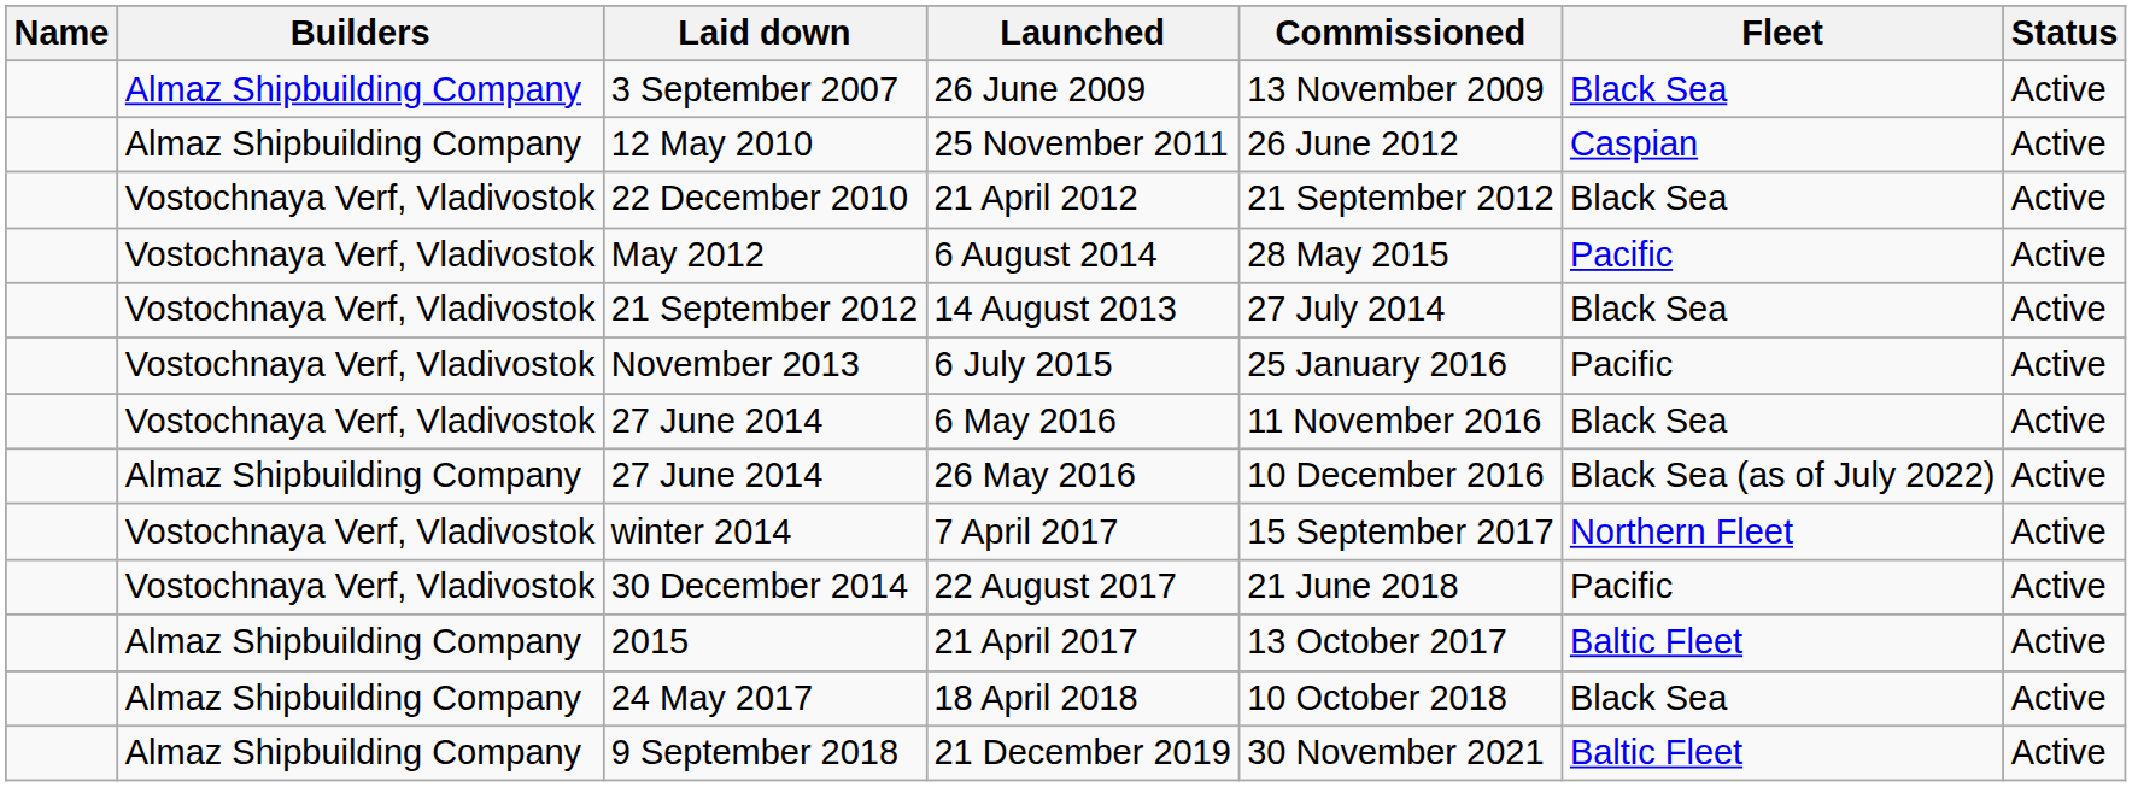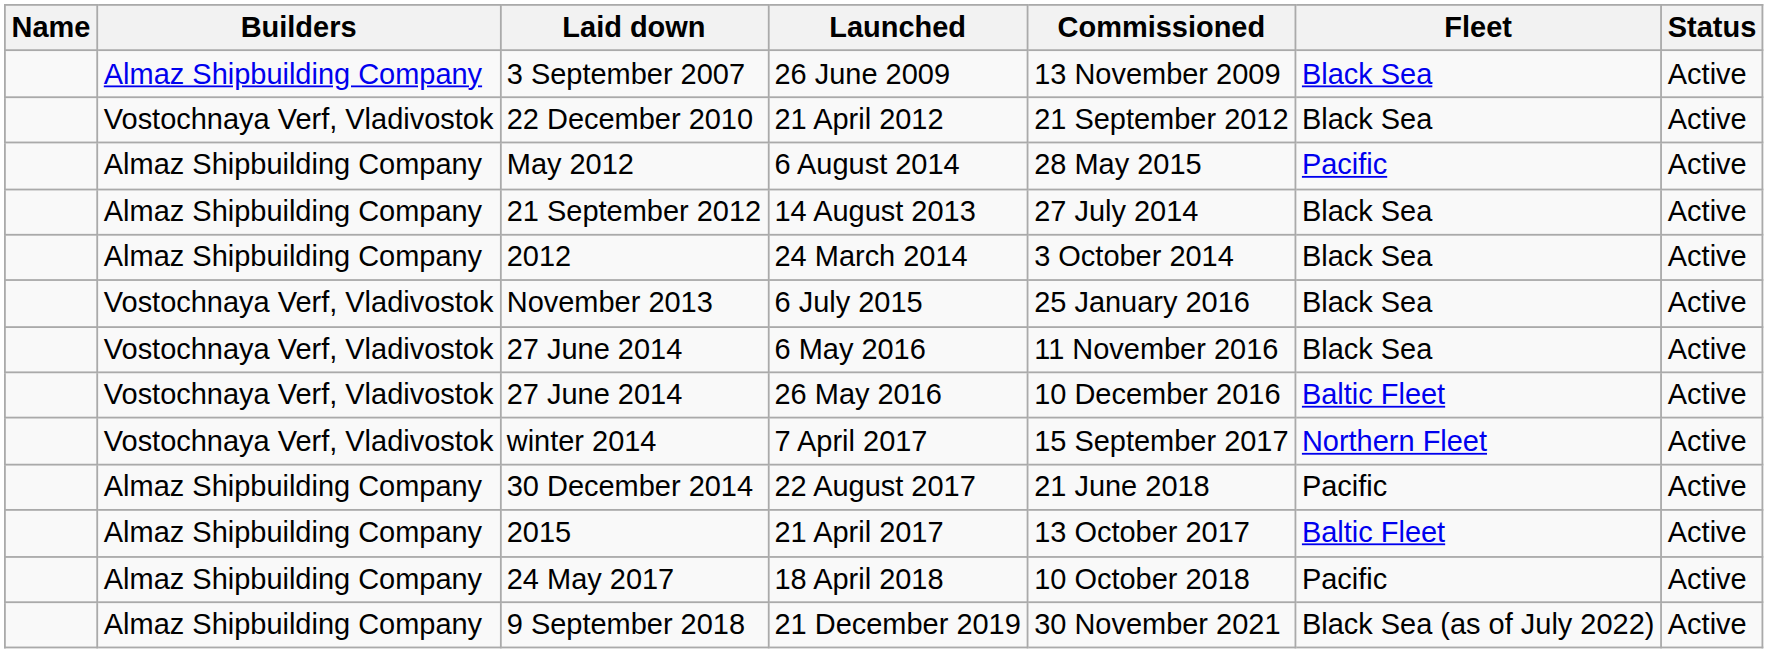- row: Almaz Shipbuilding Company | 12 May 2010 | 25 November 2011 | 26 June 2012 | Caspian | Active
6 August 2014 | Builders: Vostochnaya Verf, Vladivostok -> Almaz Shipbuilding Company
14 August 2013 | Builders: Vostochnaya Verf, Vladivostok -> Almaz Shipbuilding Company
+ row: Almaz Shipbuilding Company | 2012 | 24 March 2014 | 3 October 2014 | Black Sea | Active
6 July 2015 | Fleet: Pacific -> Black Sea
26 May 2016 | Builders: Almaz Shipbuilding Company -> Vostochnaya Verf, Vladivostok
26 May 2016 | Fleet: Black Sea (as of July 2022) -> Baltic Fleet
22 August 2017 | Builders: Vostochnaya Verf, Vladivostok -> Almaz Shipbuilding Company
18 April 2018 | Fleet: Black Sea -> Pacific
21 December 2019 | Fleet: Baltic Fleet -> Black Sea (as of July 2022)
